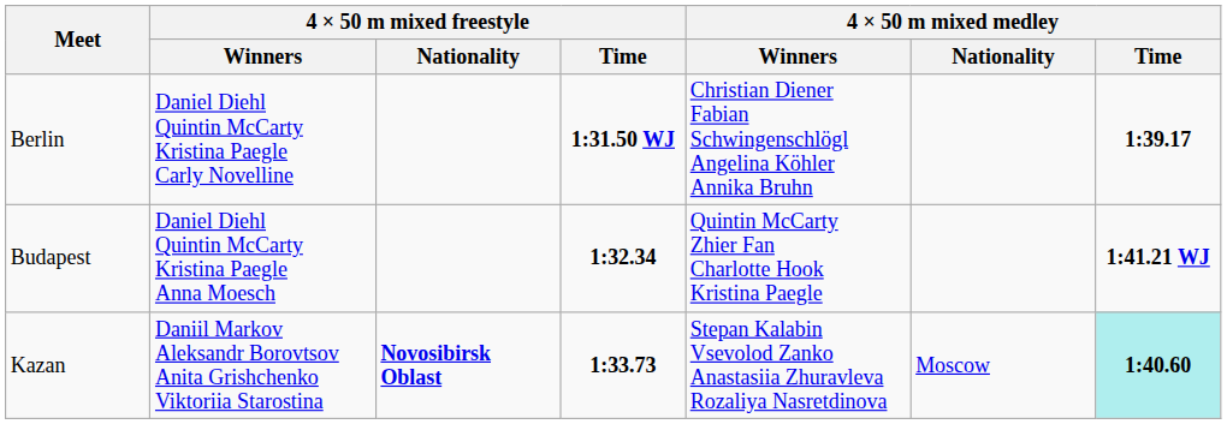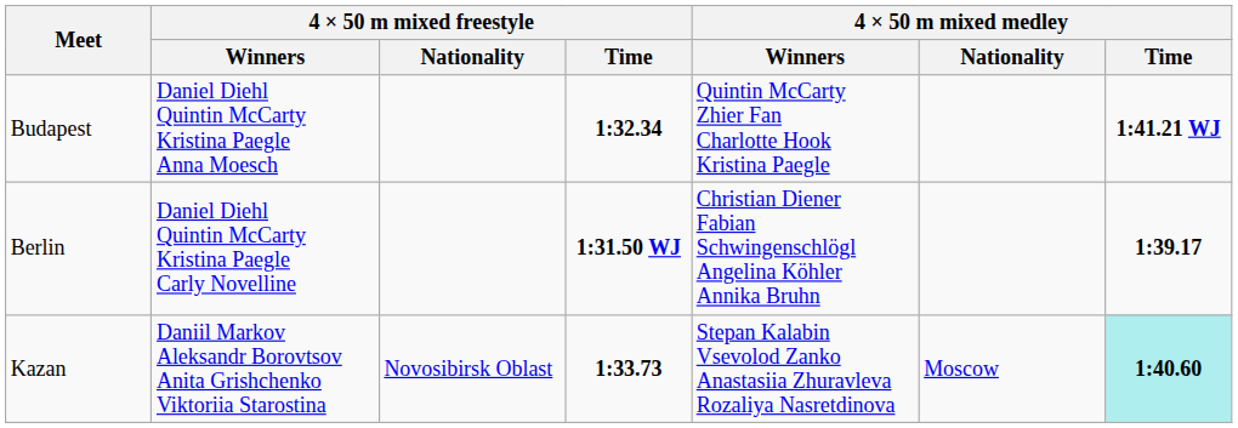rows swapped: Berlin <-> Budapest
Kazan | 4 × 50 m mixed freestyle / Nationality: bold -> normal
